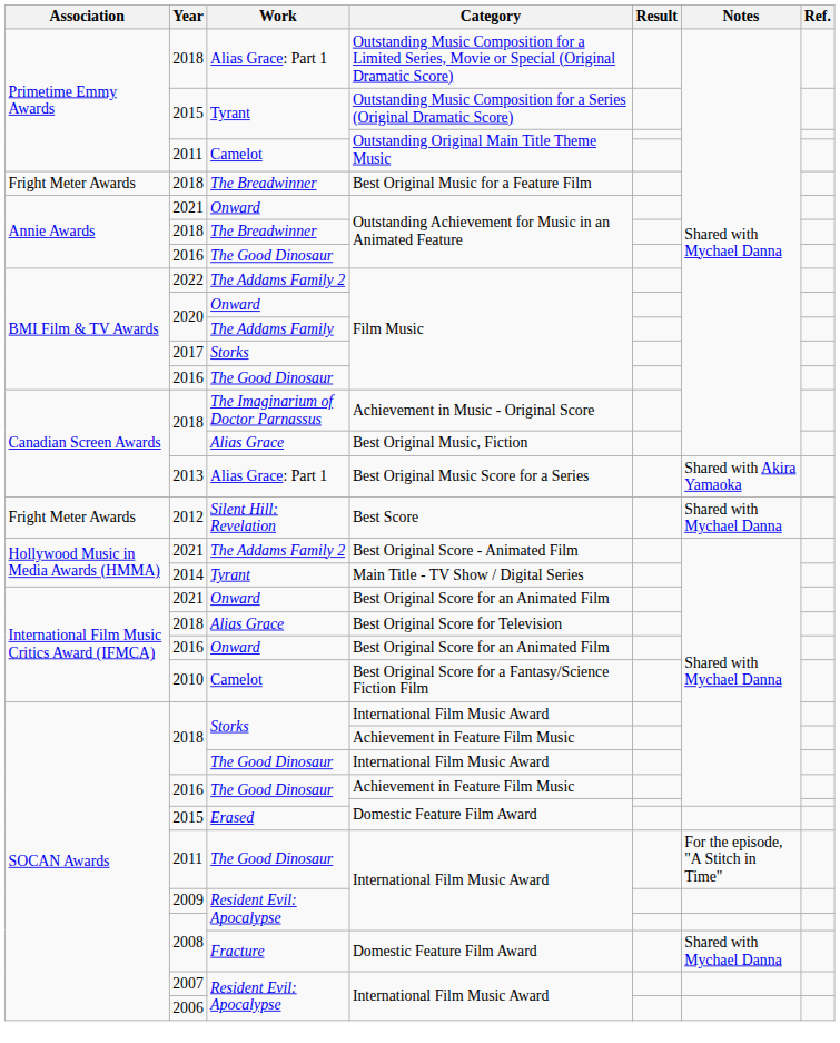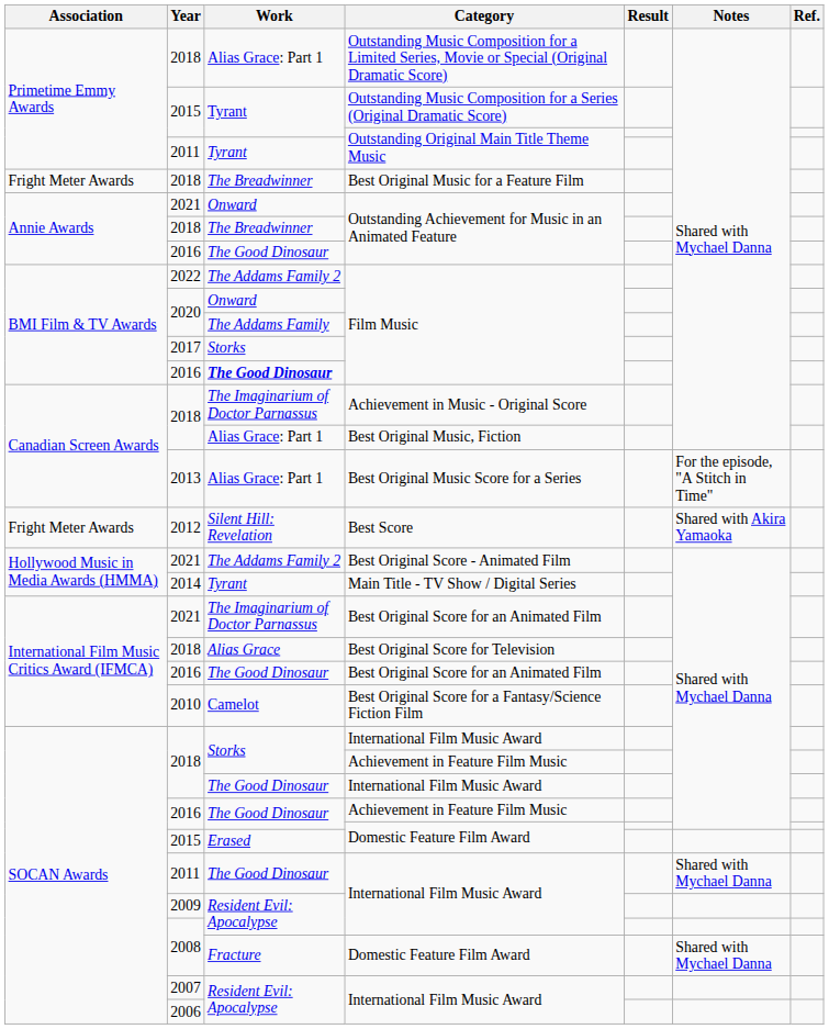2011 / Outstanding Original Main Title Theme Music | Work: Camelot -> Tyrant
2016 / Film Music | Work: normal -> bold
Best Original Music, Fiction | Work: Alias Grace -> Alias Grace: Part 1
Best Original Music Score for a Series | Notes: Shared with Akira Yamaoka -> For the episode, "A Stitch in Time"
Best Score | Notes: Shared with Mychael Danna -> Shared with Akira Yamaoka
2021 / Best Original Score for an Animated Film | Work: Onward -> The Imaginarium of Doctor Parnassus
2016 / Best Original Score for an Animated Film | Work: Onward -> The Good Dinosaur
2011 / International Film Music Award | Notes: For the episode, "A Stitch in Time" -> Shared with Mychael Danna
